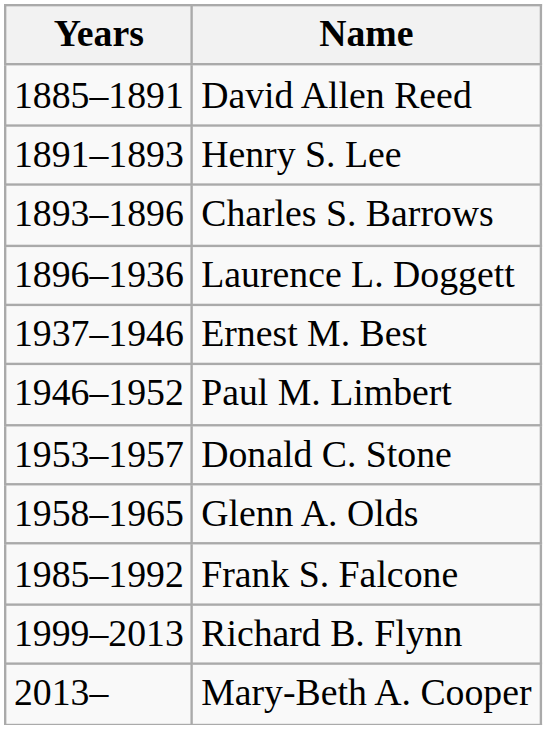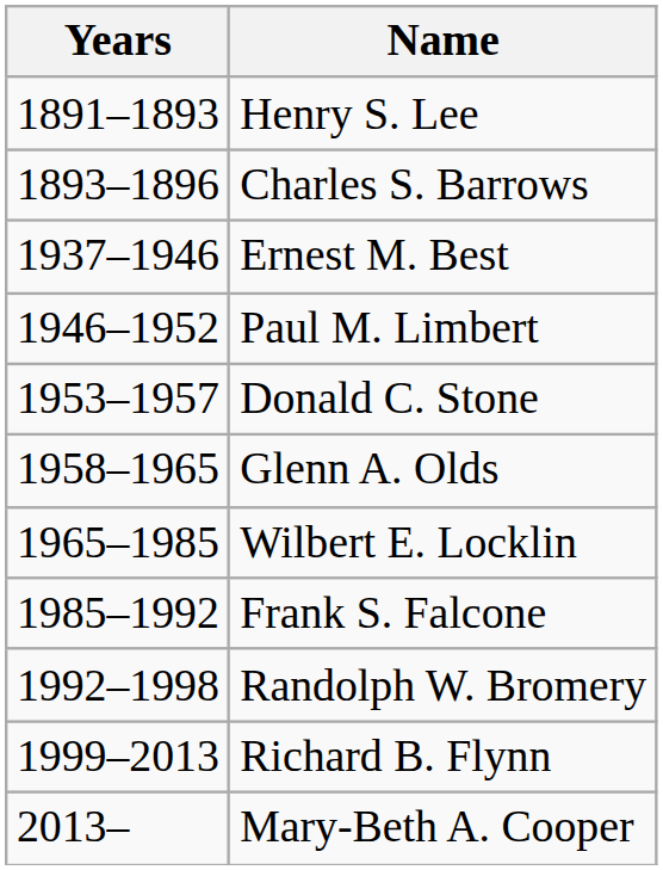- row: 1885–1891 | David Allen Reed
- row: 1896–1936 | Laurence L. Doggett
+ row: 1965–1985 | Wilbert E. Locklin
+ row: 1992–1998 | Randolph W. Bromery
